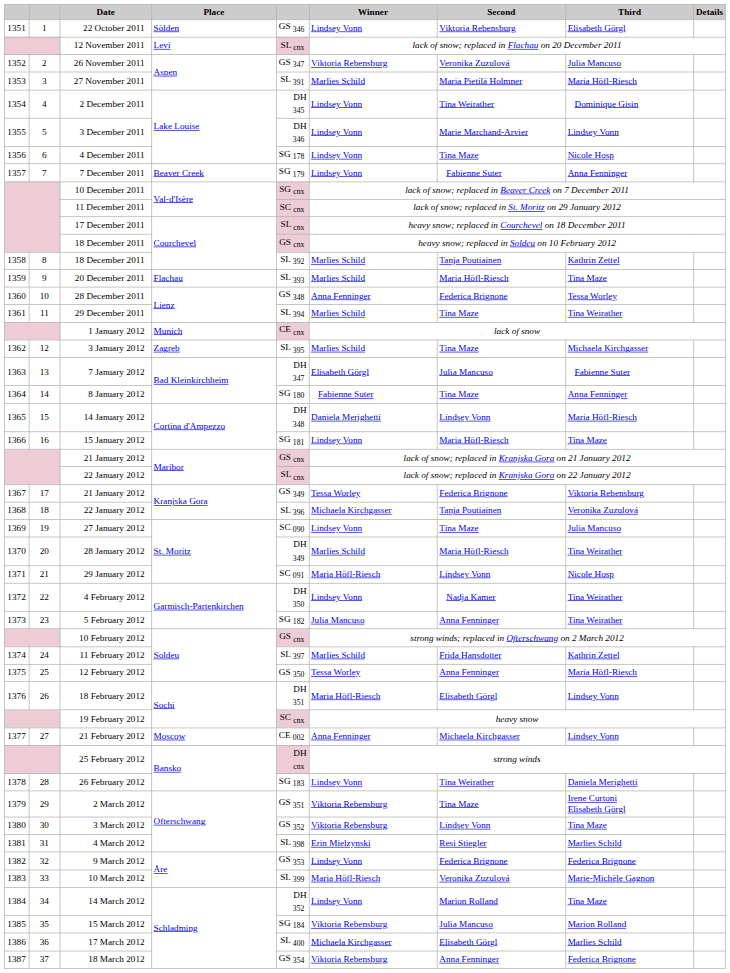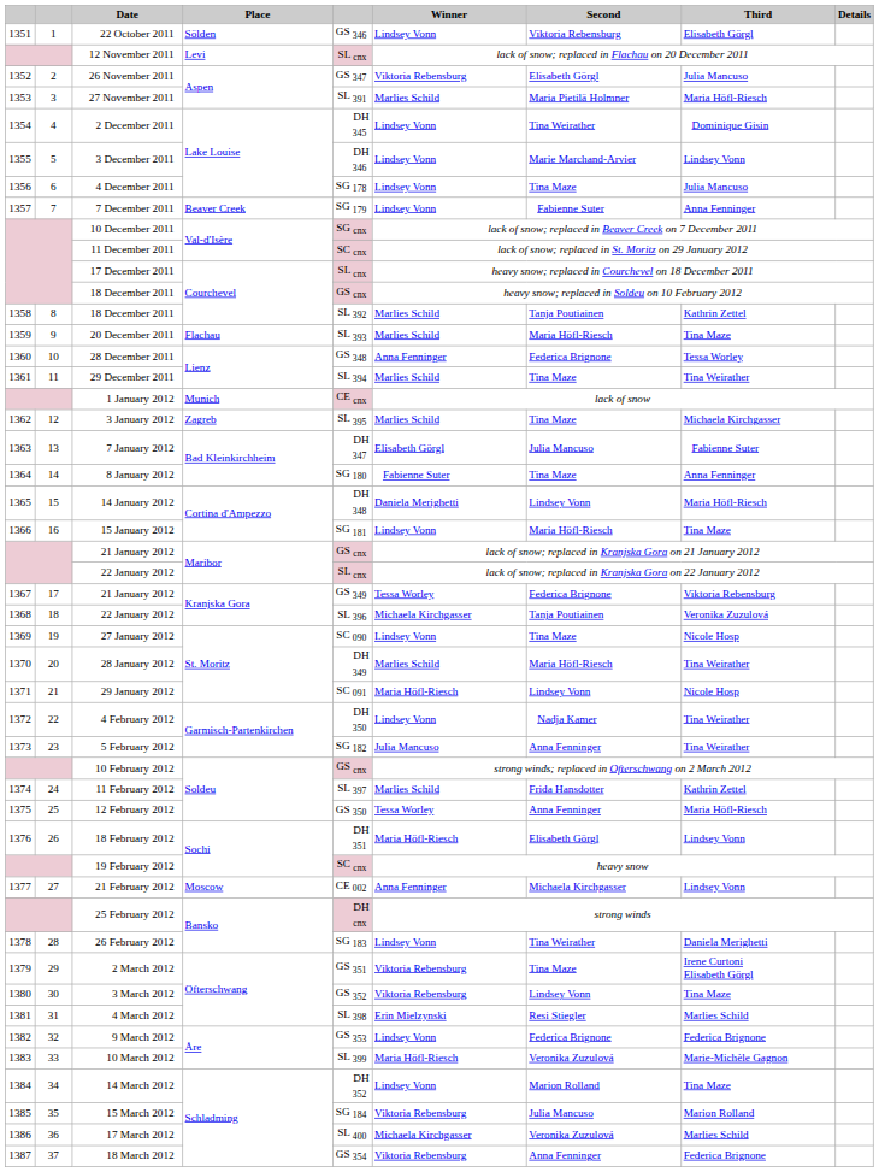26 November 2011 | Second: Veronika Zuzulová -> Elisabeth Görgl
4 December 2011 | Third: Nicole Hosp -> Julia Mancuso
27 January 2012 | Third: Julia Mancuso -> Nicole Hosp
17 March 2012 | Second: Elisabeth Görgl -> Veronika Zuzulová
